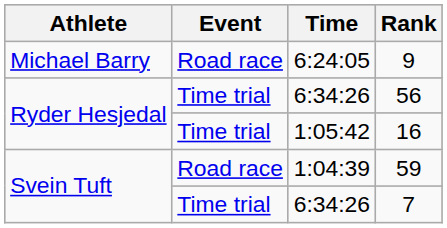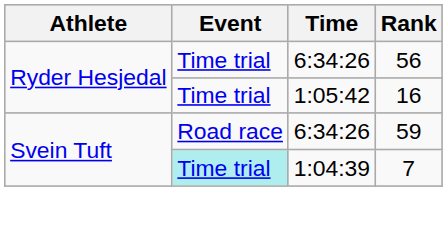- row: Michael Barry | Road race | 6:24:05 | 9
59 | Time: 1:04:39 -> 6:34:26
7 | Event: no background -> paleturquoise background
7 | Time: 6:34:26 -> 1:04:39
